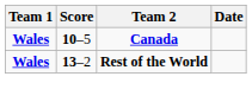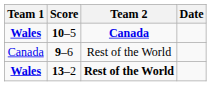+ row: Canada | 9–6 | Rest of the World
